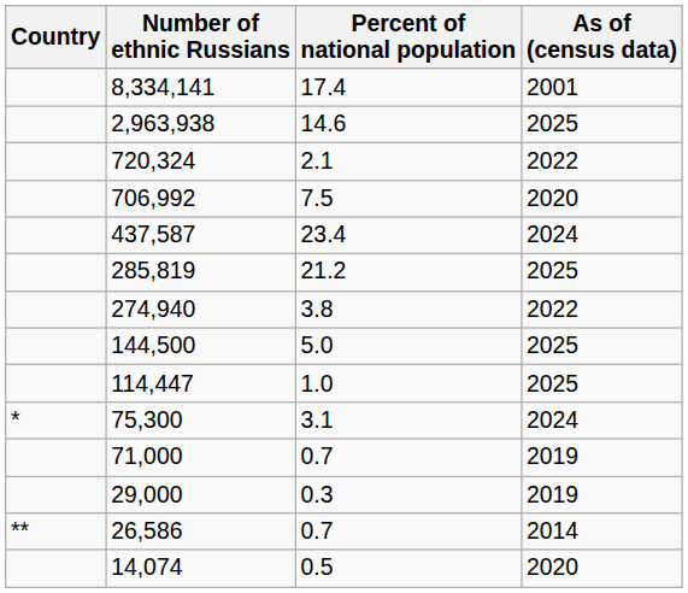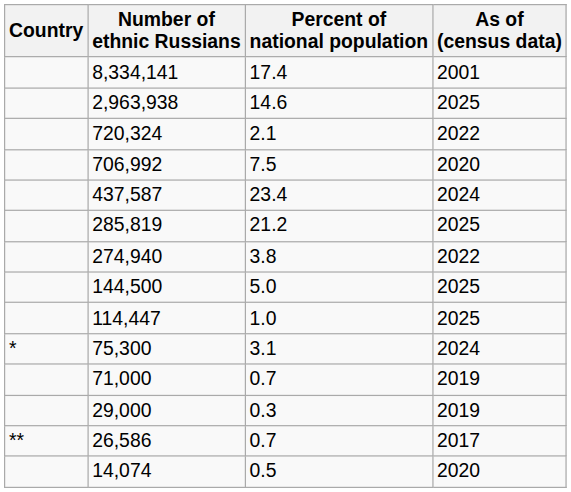26,586 | As of (census data): 2014 -> 2017
